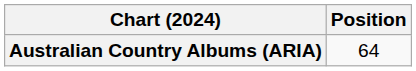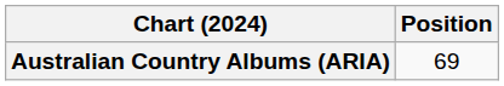Australian Country Albums (ARIA) | Position: 64 -> 69
